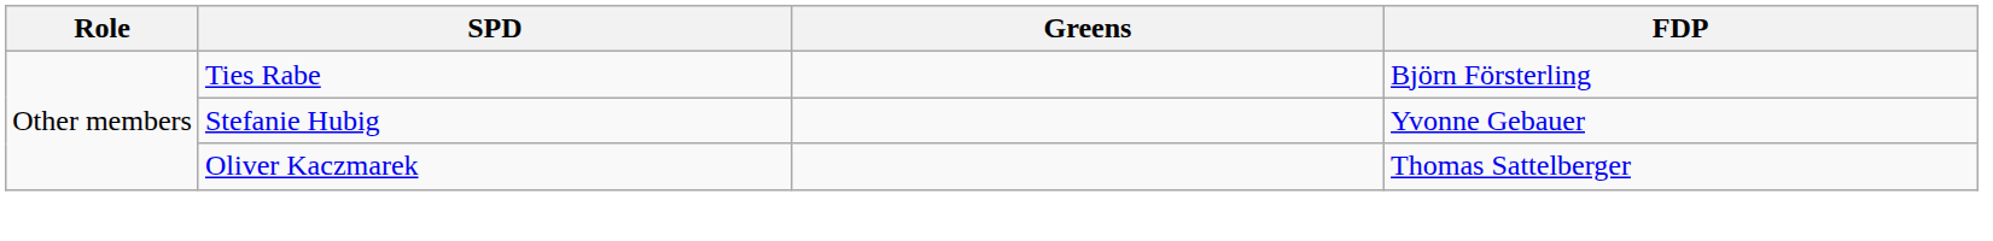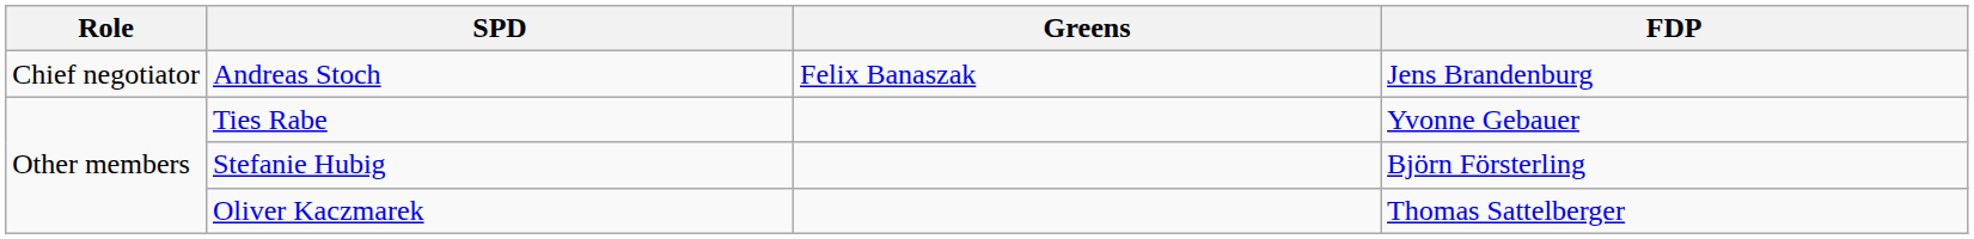+ row: Chief negotiator | Andreas Stoch | Felix Banaszak | Jens Brandenburg
Ties Rabe | FDP: Björn Försterling -> Yvonne Gebauer
Stefanie Hubig | FDP: Yvonne Gebauer -> Björn Försterling
